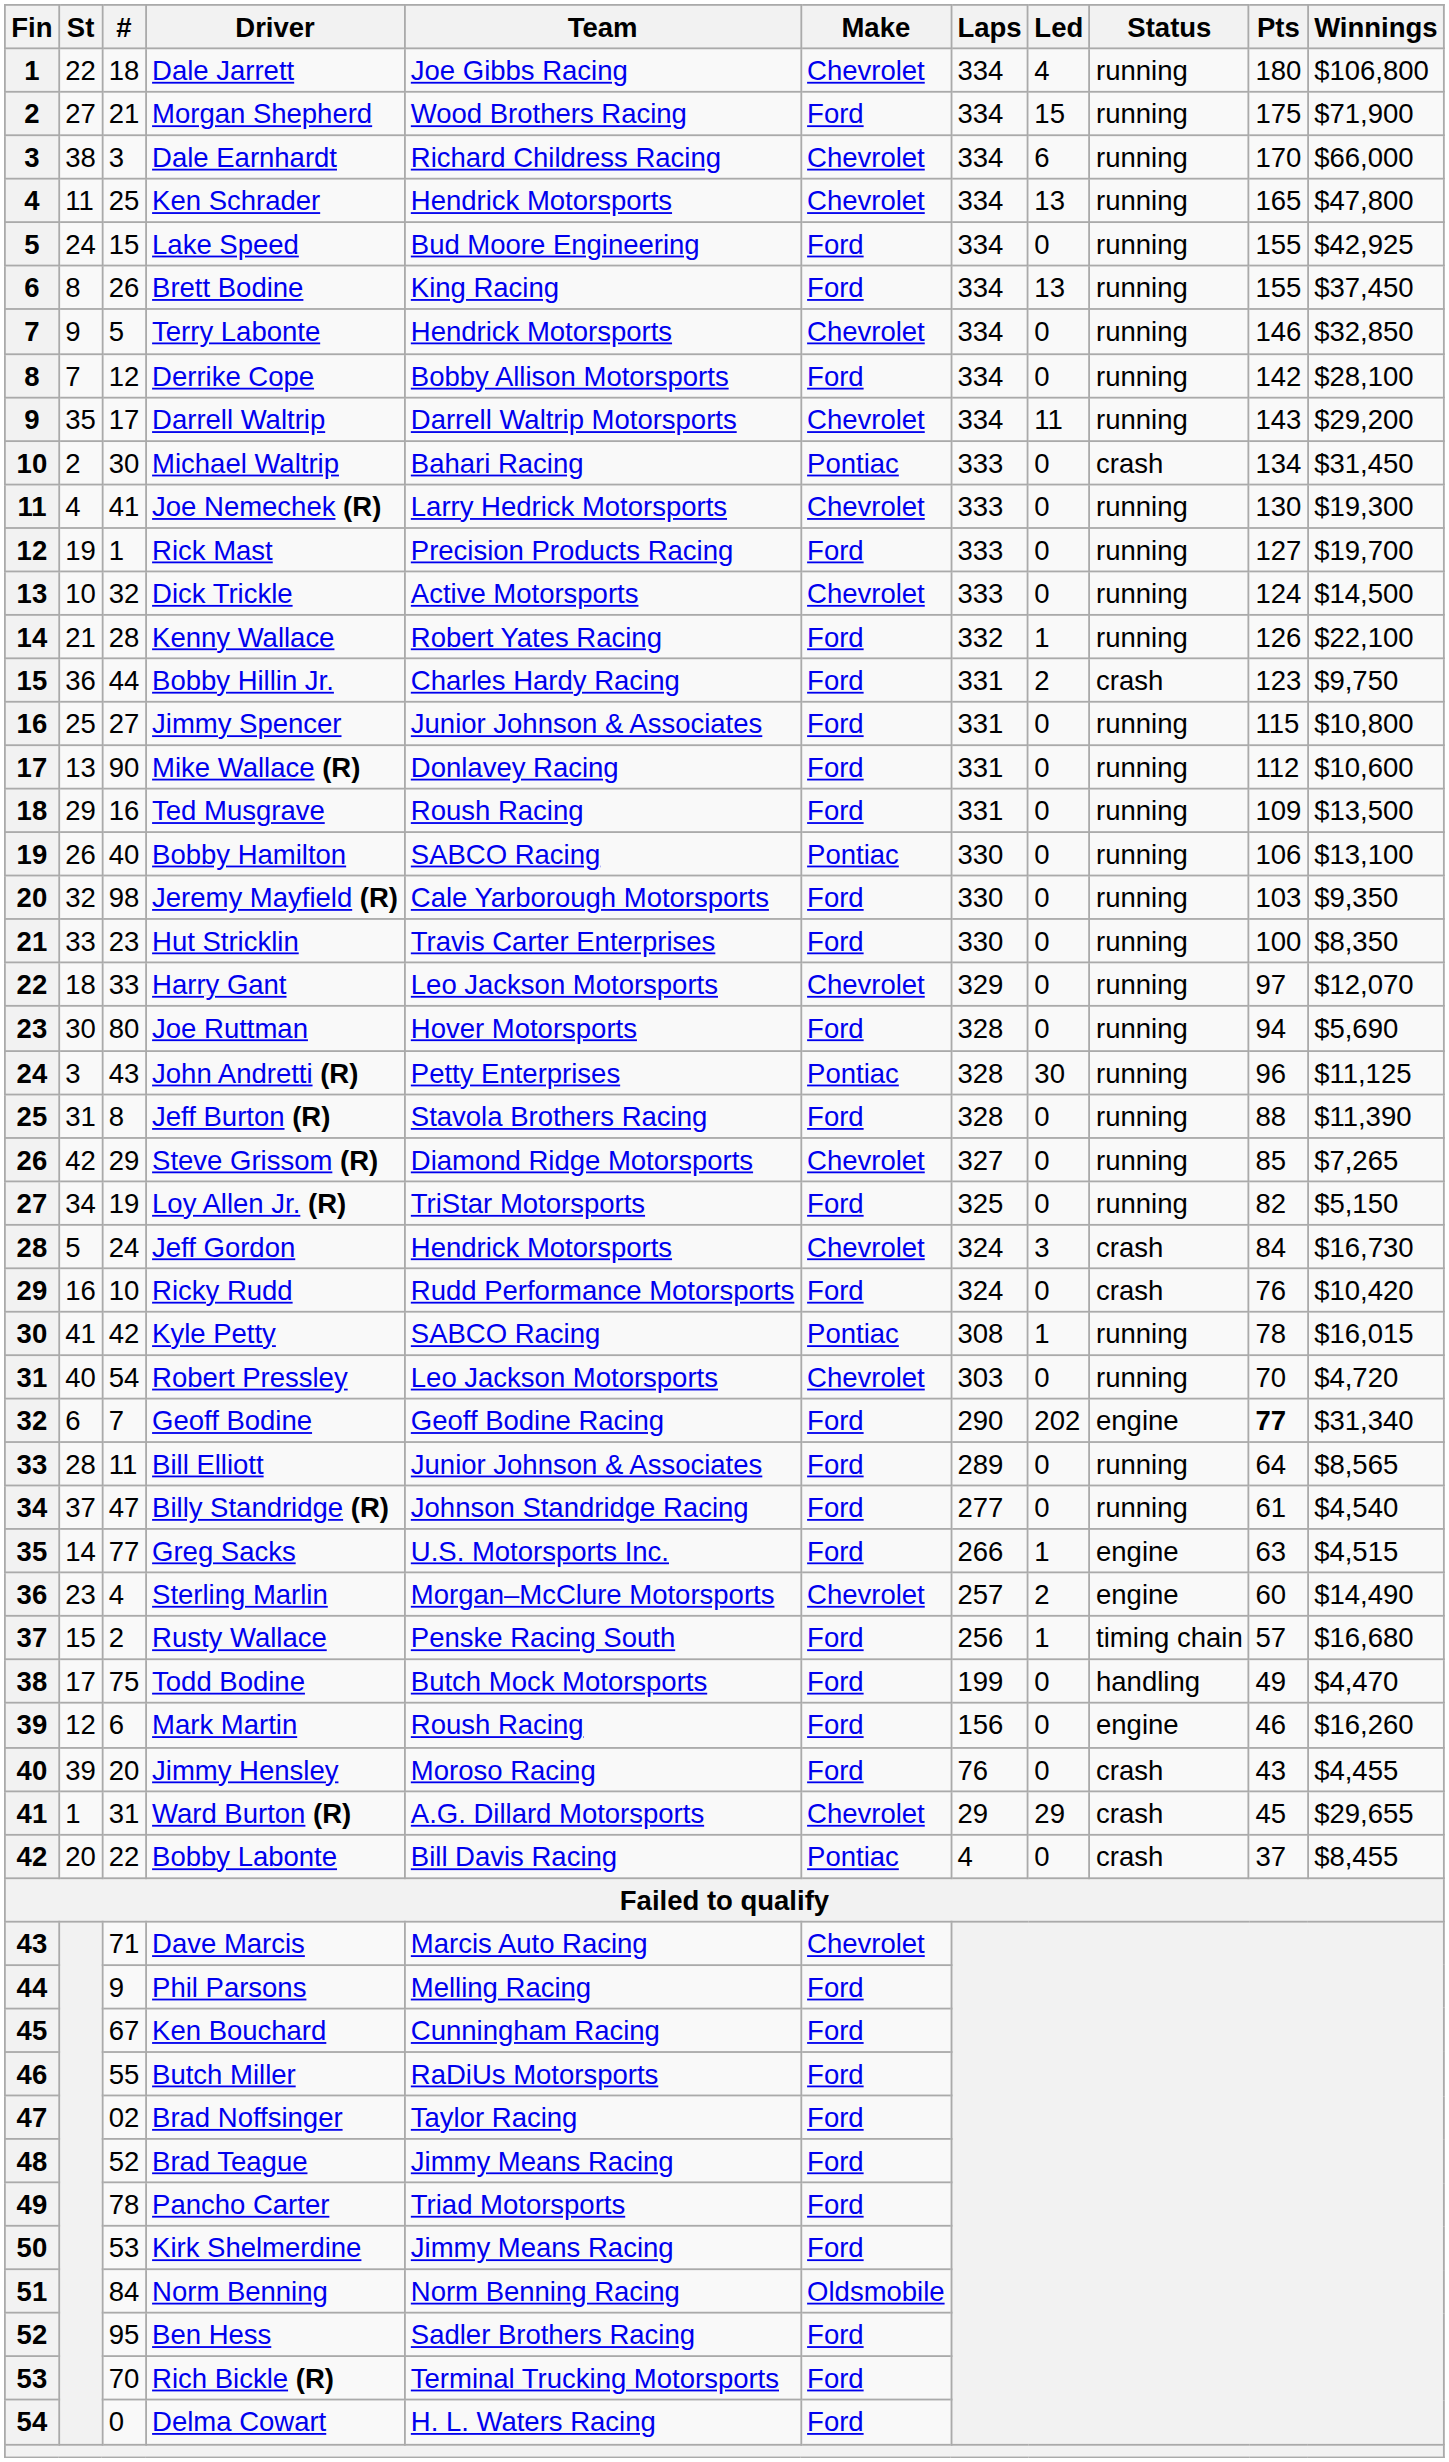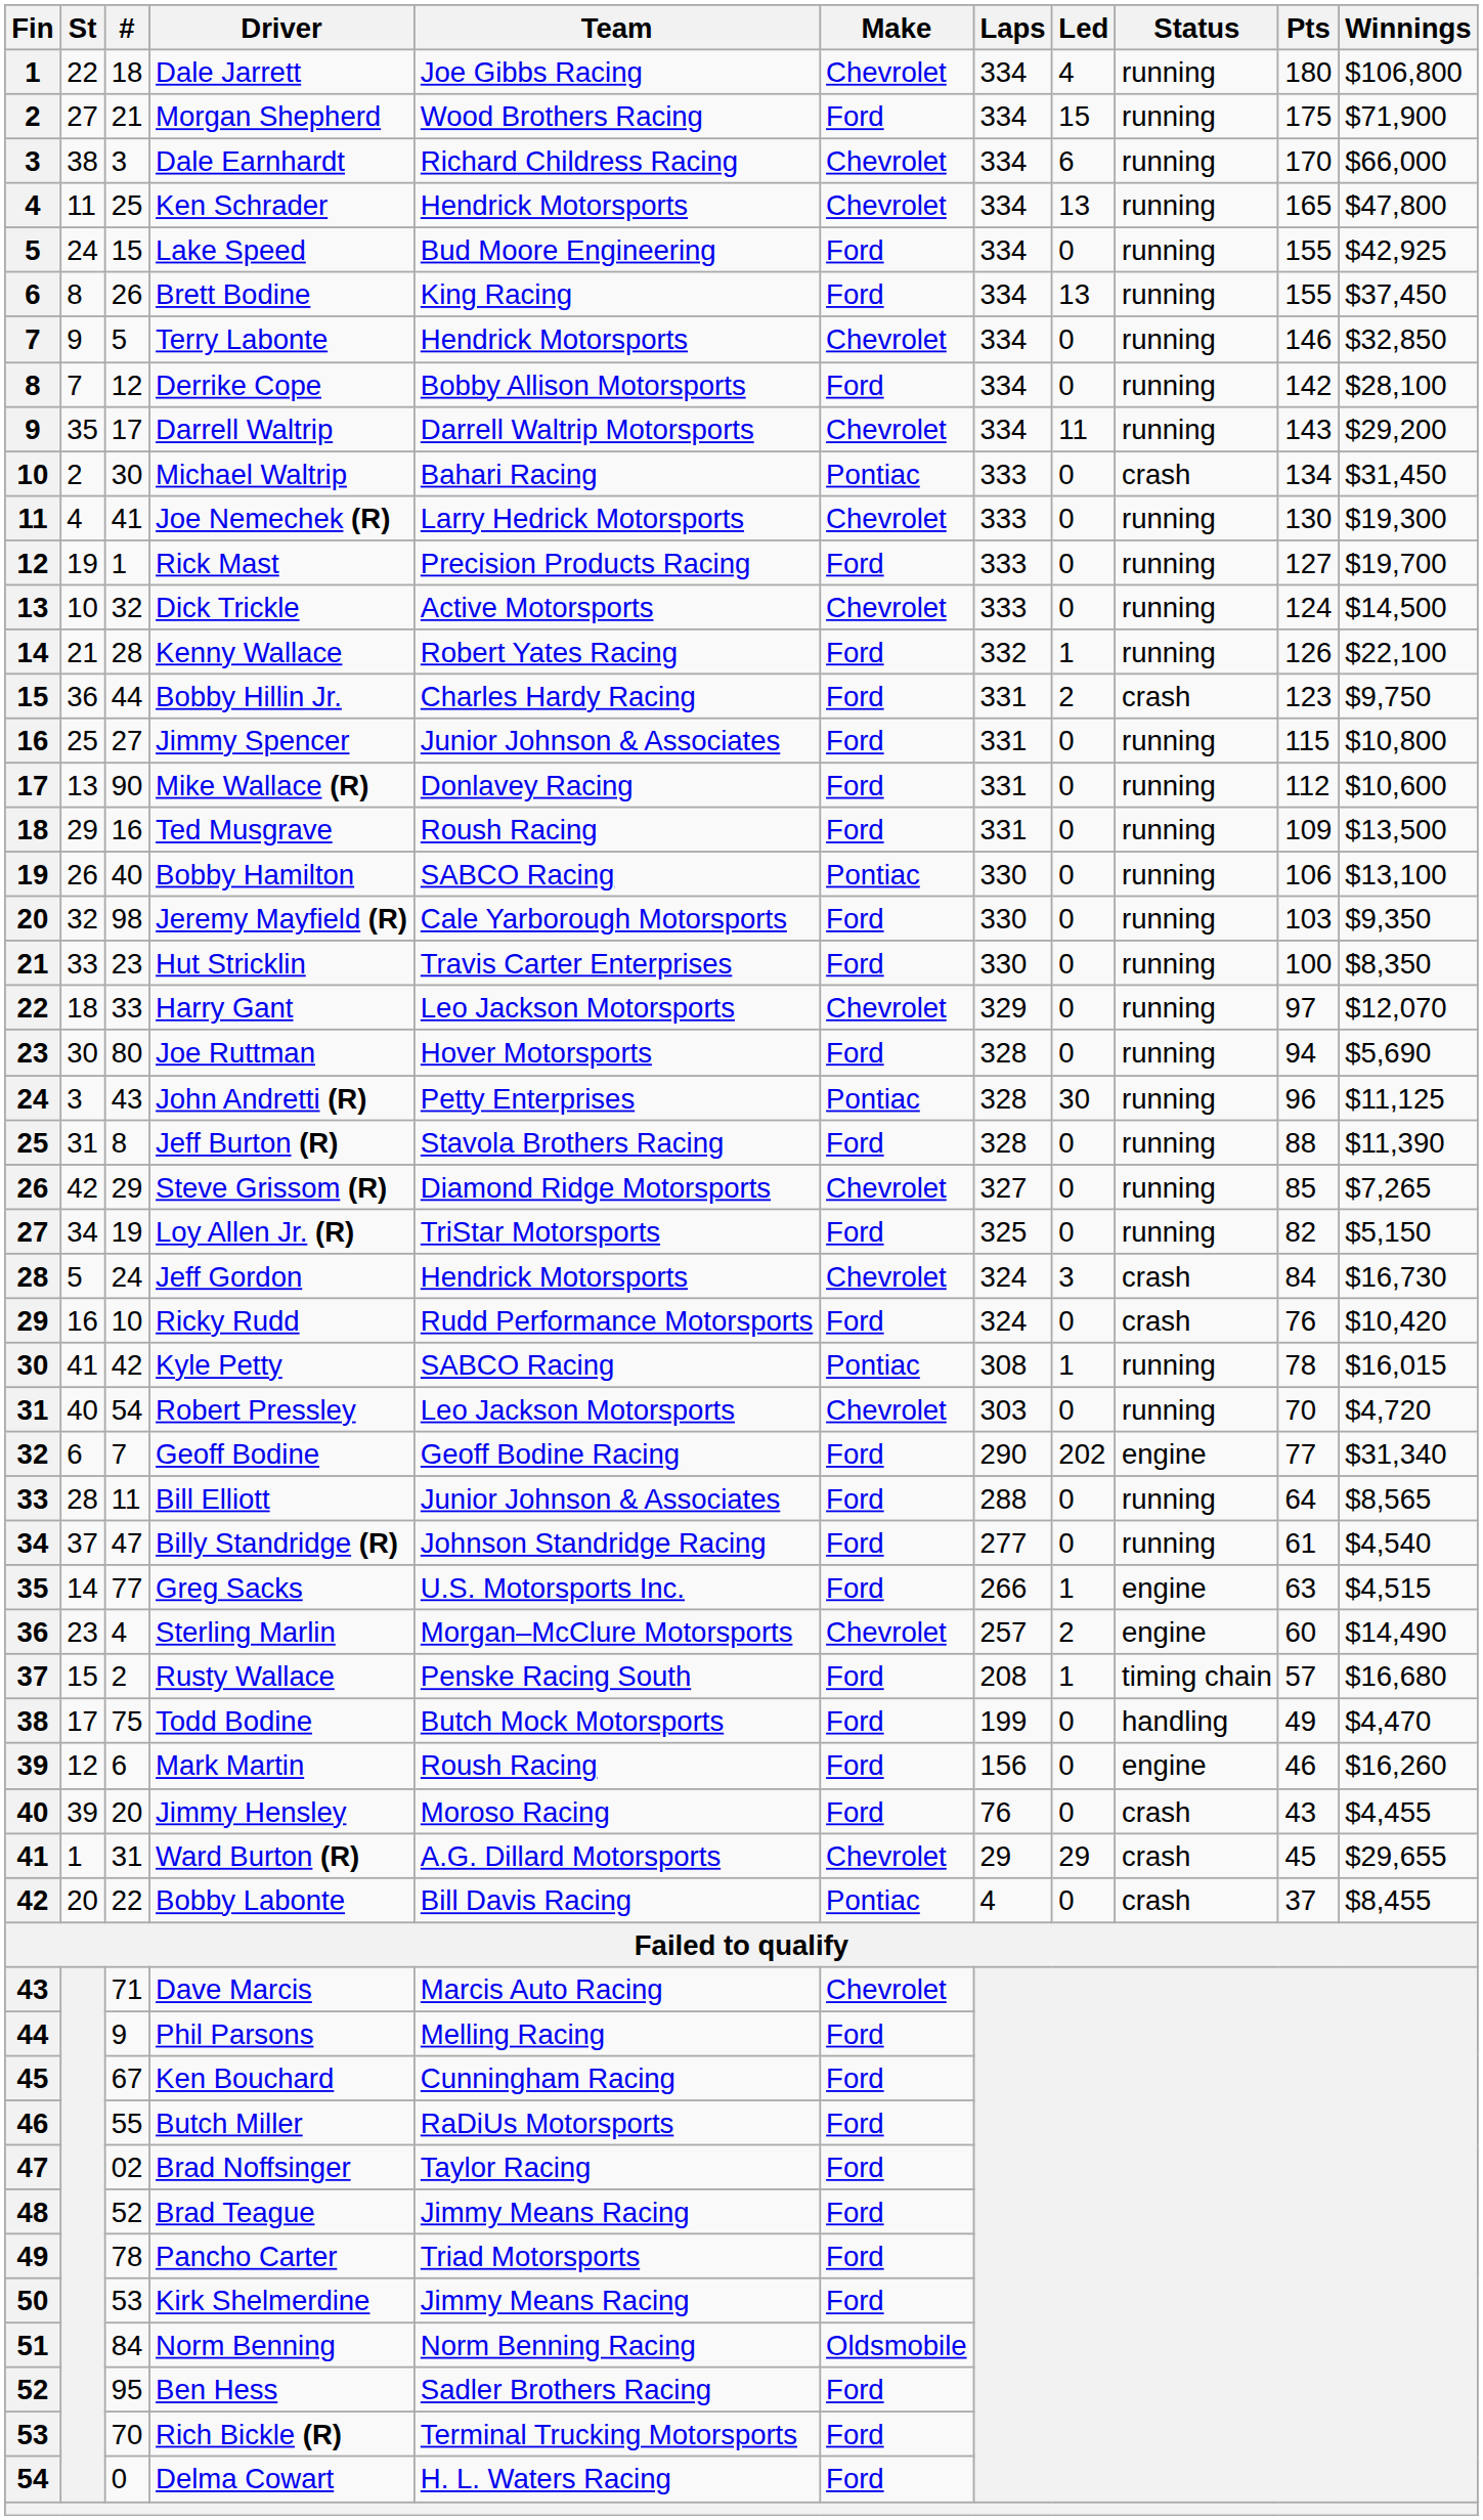Geoff Bodine | Pts: bold -> normal
Bill Elliott | Laps: 289 -> 288
Rusty Wallace | Laps: 256 -> 208
